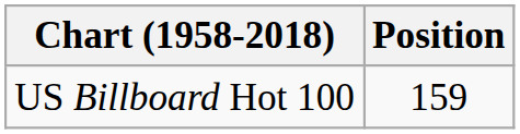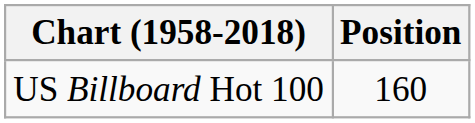US Billboard Hot 100 | Position: 159 -> 160
